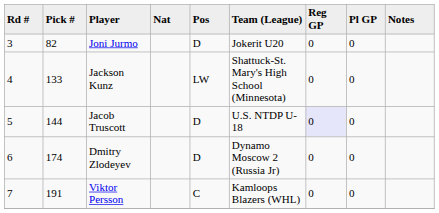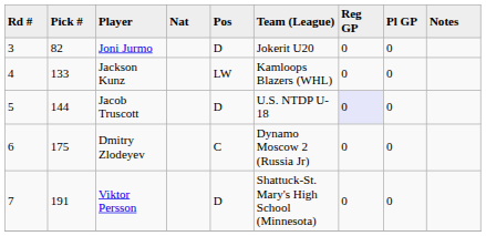Jackson Kunz | Team (League): Shattuck-St. Mary's High School (Minnesota) -> Kamloops Blazers (WHL)
Dmitry Zlodeyev | Pick #: 174 -> 175
Dmitry Zlodeyev | Pos: D -> C
Viktor Persson | Pos: C -> D
Viktor Persson | Team (League): Kamloops Blazers (WHL) -> Shattuck-St. Mary's High School (Minnesota)
